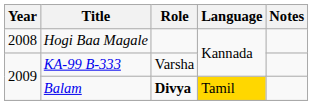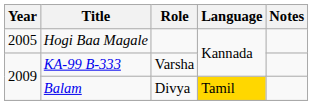Hogi Baa Magale | Year: 2008 -> 2005
Balam | Role: bold -> normal
